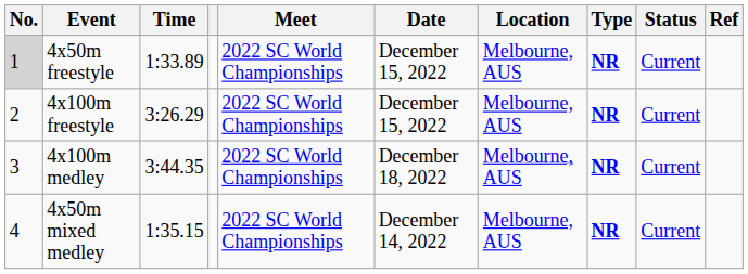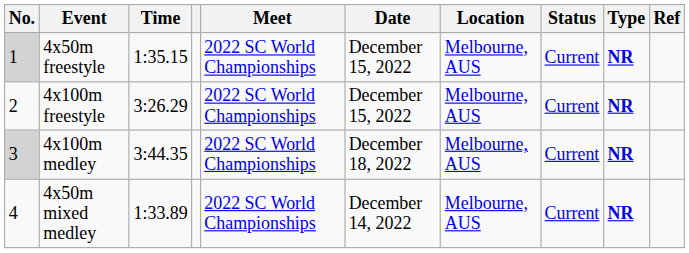columns swapped: Type <-> Status
4x50m freestyle | Time: 1:33.89 -> 1:35.15
4x100m medley | No.: no background -> lightgrey background
4x50m mixed medley | Time: 1:35.15 -> 1:33.89
